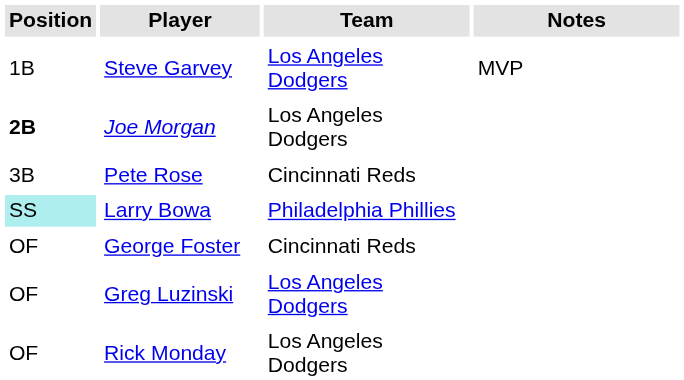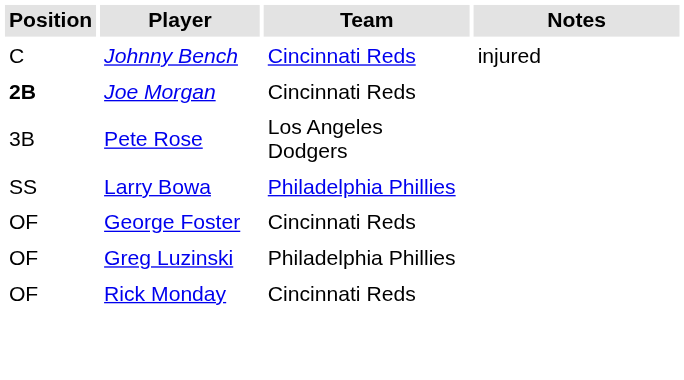+ row: C | Johnny Bench | Cincinnati Reds | injured
- row: 1B | Steve Garvey | Los Angeles Dodgers | MVP
Joe Morgan | Team: Los Angeles Dodgers -> Cincinnati Reds
Pete Rose | Team: Cincinnati Reds -> Los Angeles Dodgers
Larry Bowa | Position: paleturquoise background -> no background
Greg Luzinski | Team: Los Angeles Dodgers -> Philadelphia Phillies
Rick Monday | Team: Los Angeles Dodgers -> Cincinnati Reds
